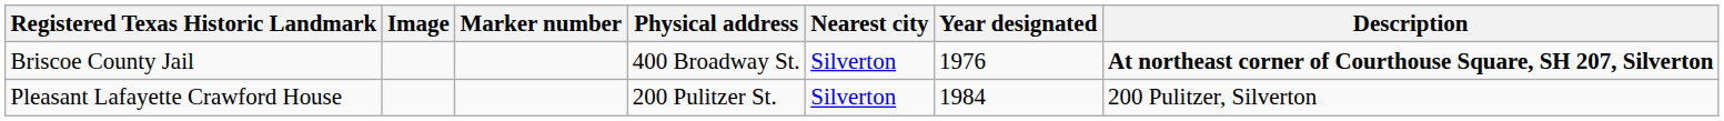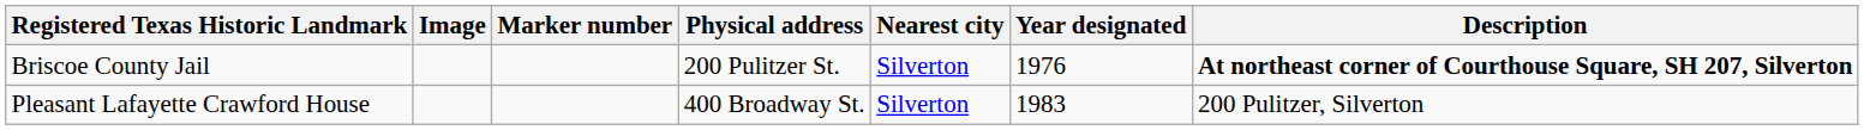Briscoe County Jail | Physical address: 400 Broadway St. -> 200 Pulitzer St.
Pleasant Lafayette Crawford House | Physical address: 200 Pulitzer St. -> 400 Broadway St.
Pleasant Lafayette Crawford House | Year designated: 1984 -> 1983
